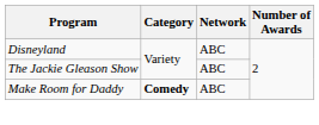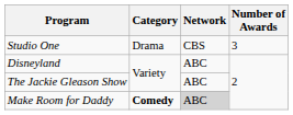+ row: Studio One | Drama | CBS | 3
Make Room for Daddy | Network: no background -> lightgrey background
